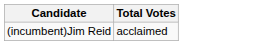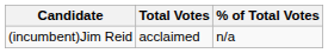+ column: % of Total Votes | n/a
